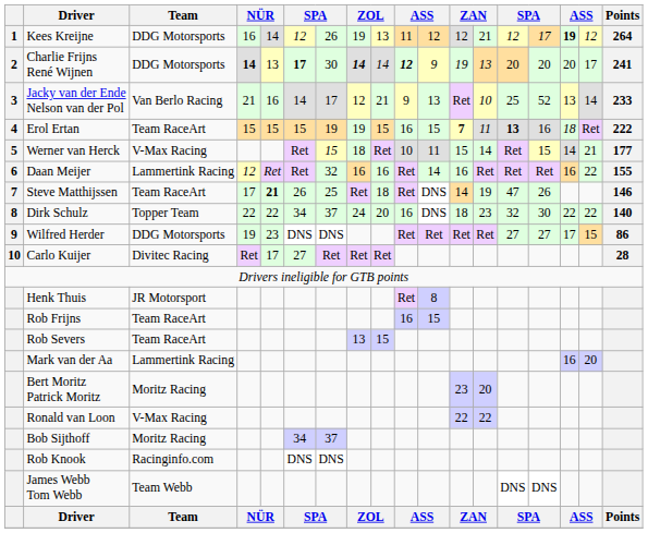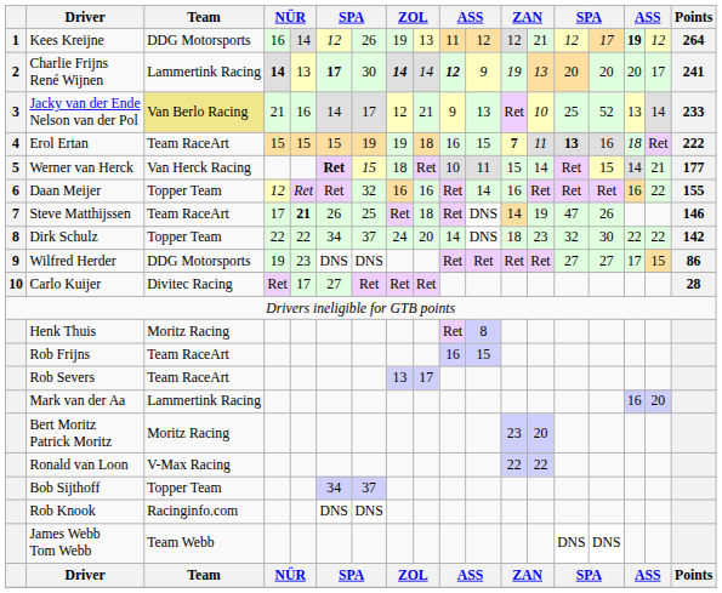Charlie Frijns René Wijnen | Team: DDG Motorsports -> Lammertink Racing
Jacky van der Ende Nelson van der Pol | Team: no background -> khaki background
Erol Ertan | column 9: 15 -> 18
Werner van Herck | Team: V-Max Racing -> Van Herck Racing
Werner van Herck | column 6: normal -> bold
Daan Meijer | Team: Lammertink Racing -> Topper Team
Dirk Schulz | column 10: 16 -> 14
Dirk Schulz | Points: 140 -> 142
Henk Thuis | Team: JR Motorsport -> Moritz Racing
Rob Severs | column 9: 15 -> 17
Bob Sijthoff | Team: Moritz Racing -> Topper Team
